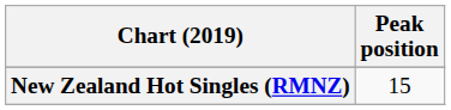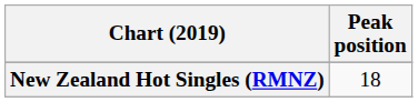New Zealand Hot Singles (RMNZ) | Peak position: 15 -> 18
